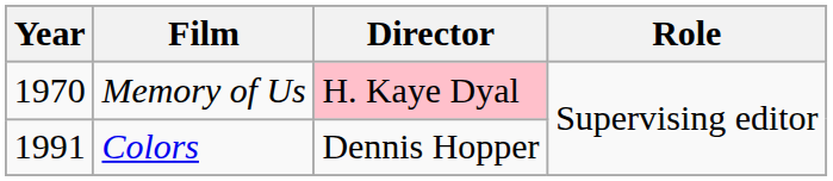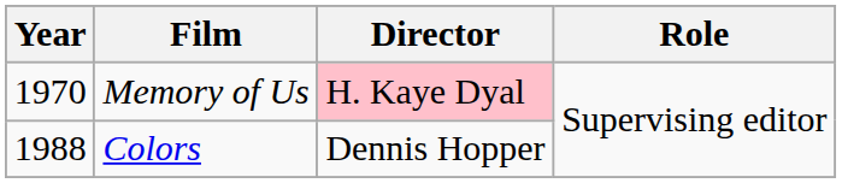Colors | Year: 1991 -> 1988
